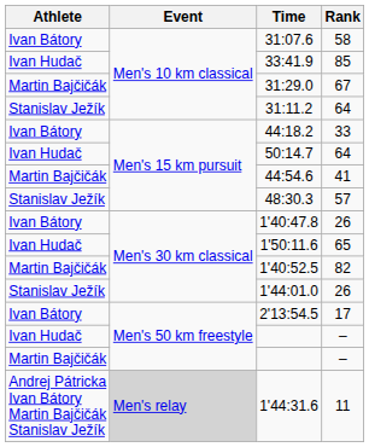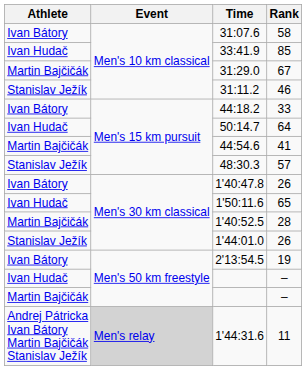31:11.2 | Rank: 64 -> 46
1'40:52.5 | Rank: 82 -> 28
2'13:54.5 | Rank: 17 -> 19
